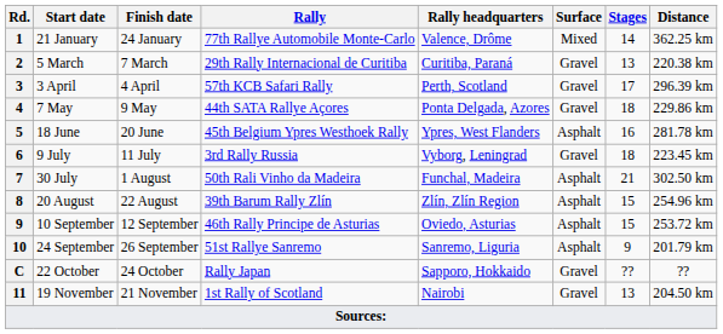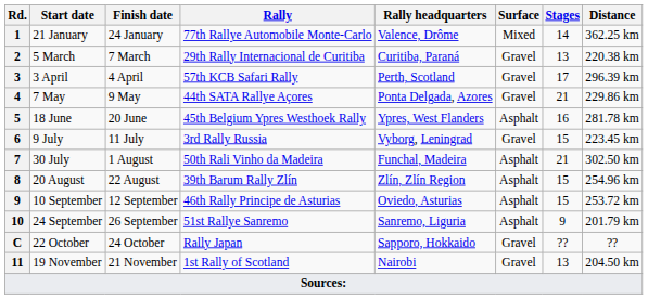7 May | Stages: 18 -> 21
9 July | Stages: 18 -> 15
